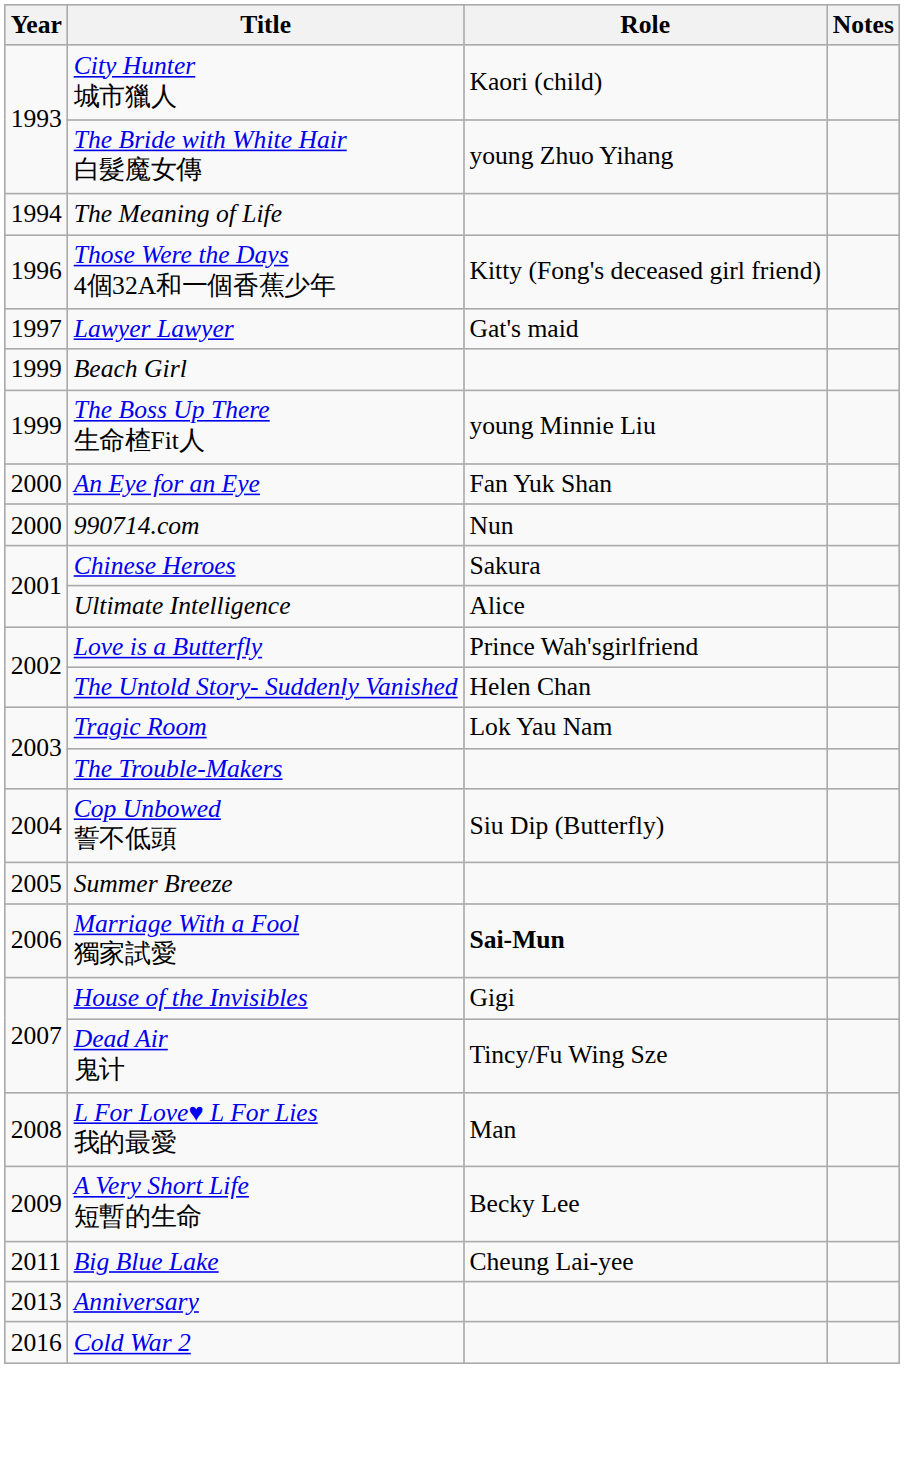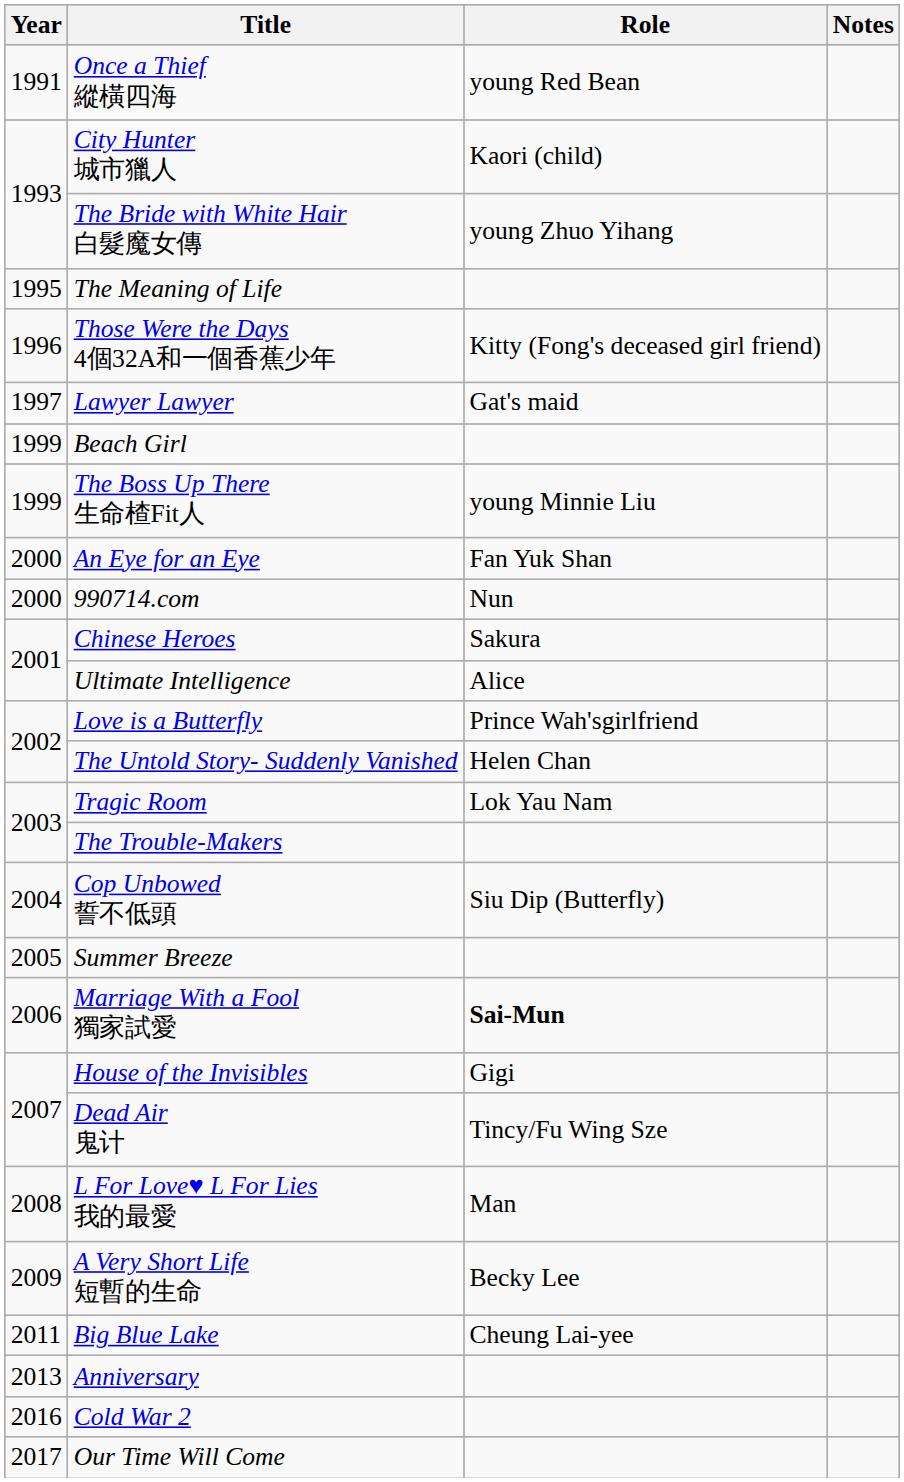+ row: 1991 | Once a Thief 縱橫四海 | young Red Bean
The Meaning of Life | Year: 1994 -> 1995
+ row: 2017 | Our Time Will Come
